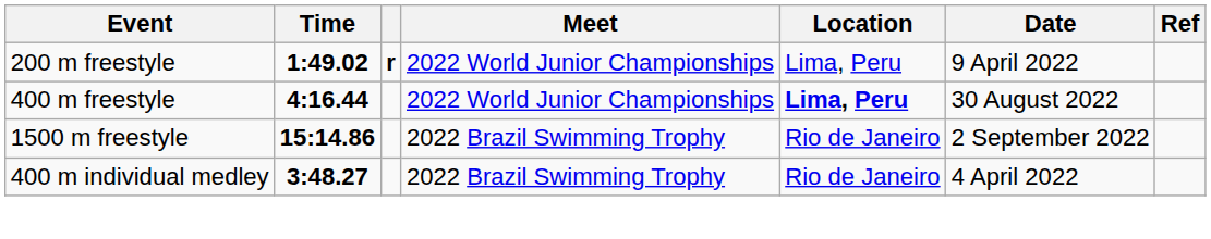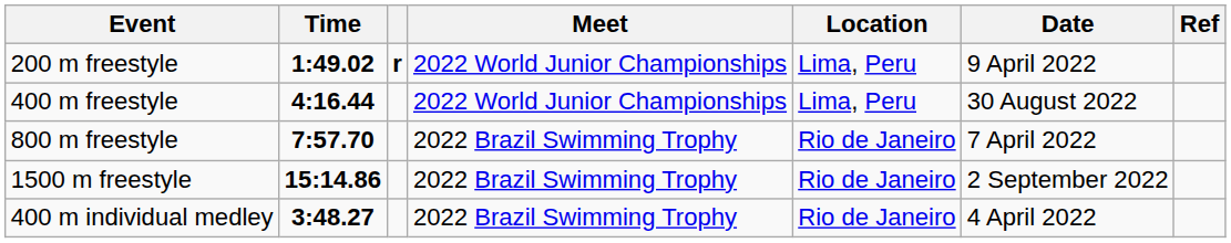400 m freestyle | Location: bold -> normal
+ row: 800 m freestyle | 7:57.70 | 2022 Brazil Swimming Trophy | Rio de Janeiro | 7 April 2022
